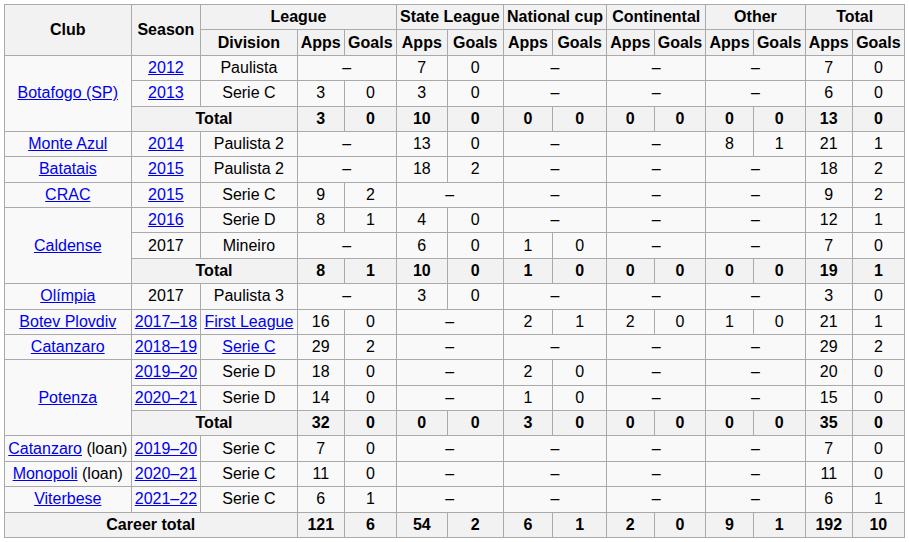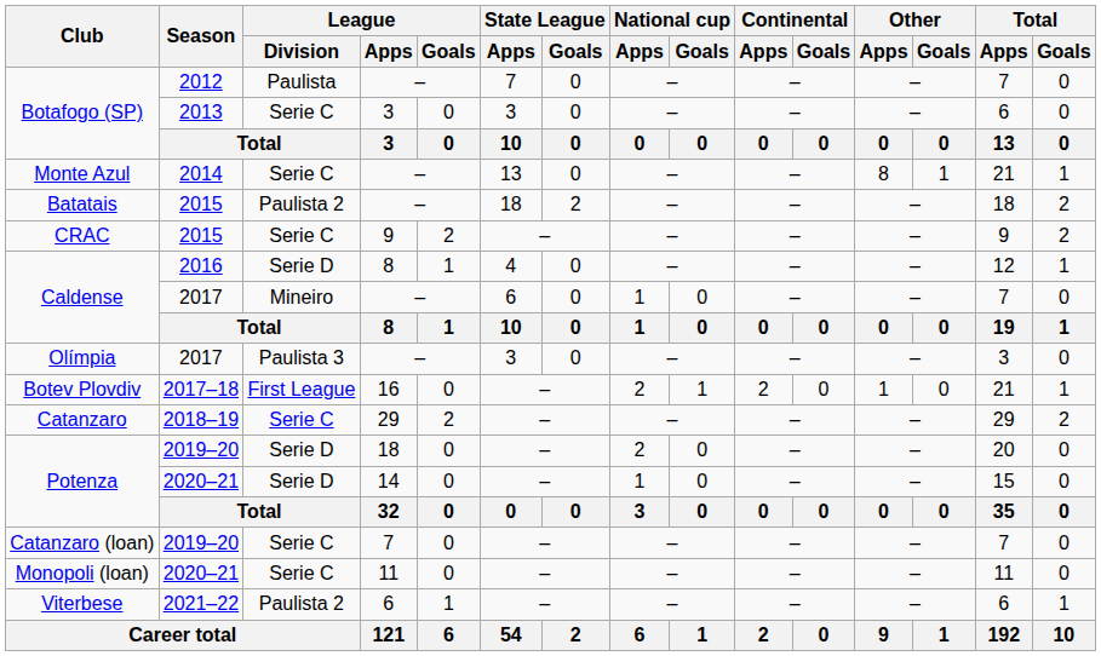Monte Azul | League / Division: Paulista 2 -> Serie C
Viterbese | League / Division: Serie C -> Paulista 2
